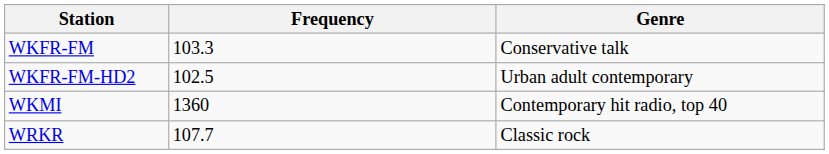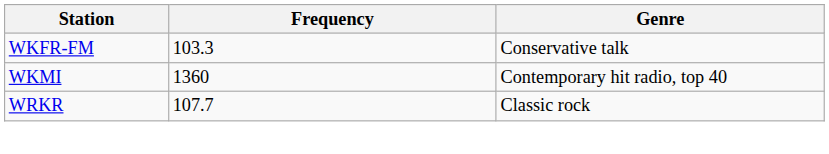- row: WKFR-FM-HD2 | 102.5 | Urban adult contemporary
